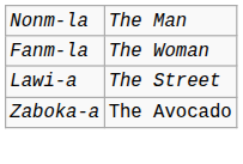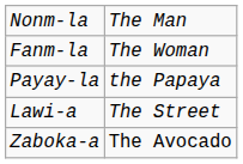+ row: Payay-la | the Papaya
